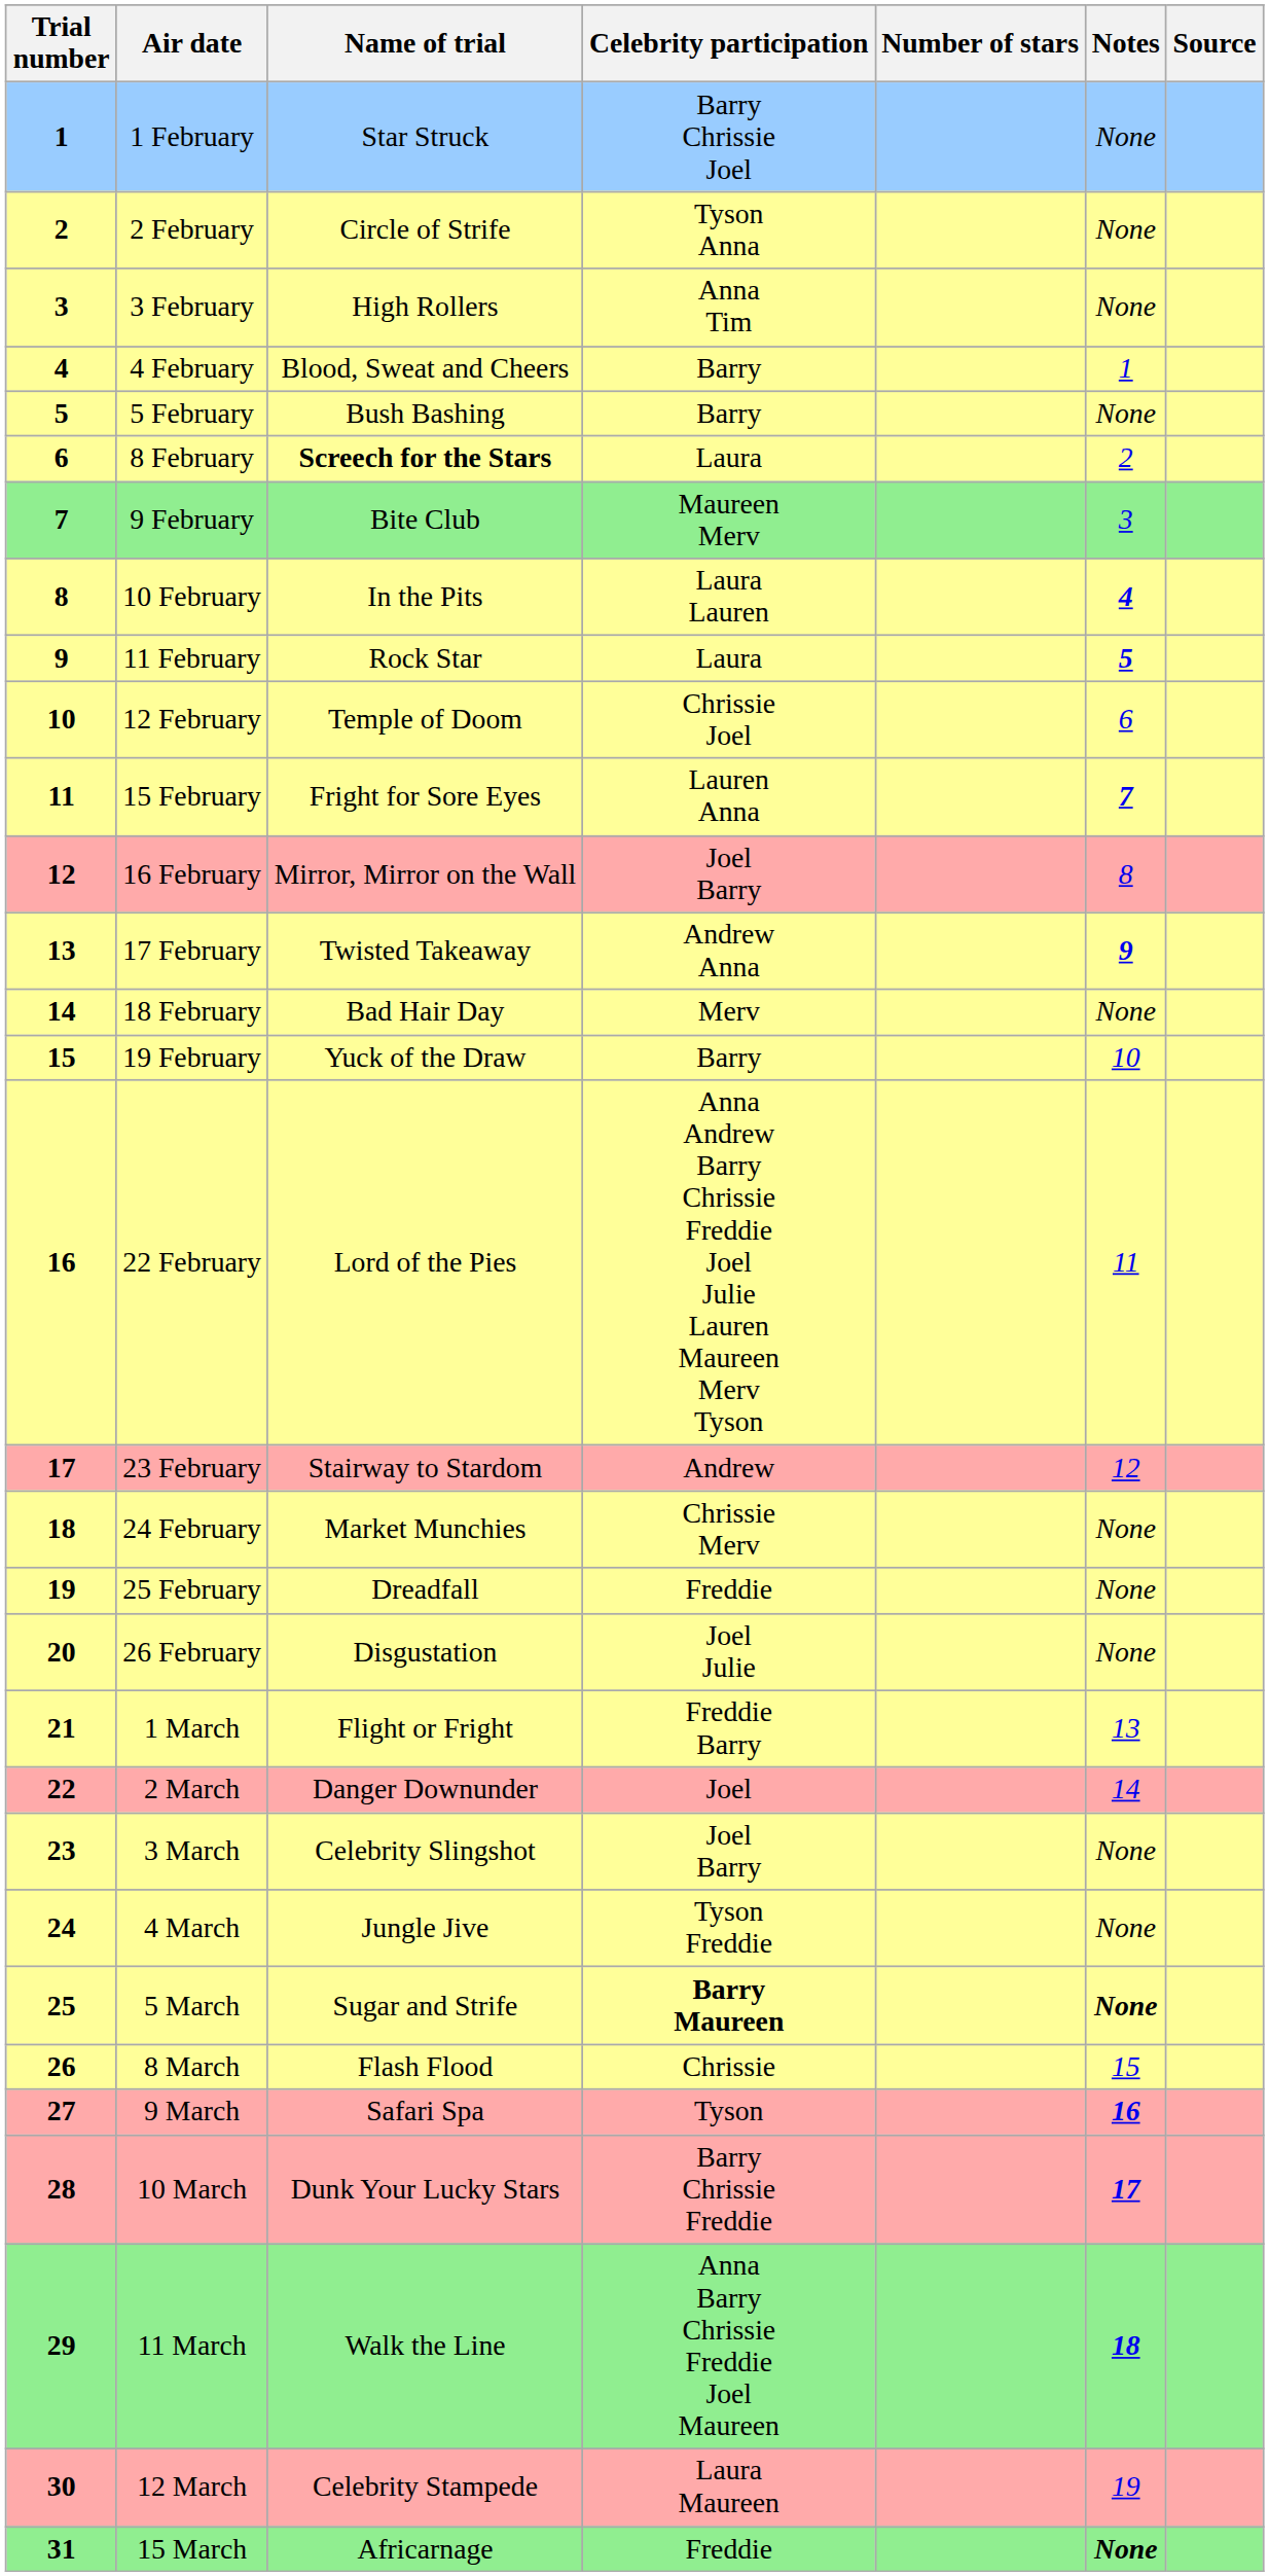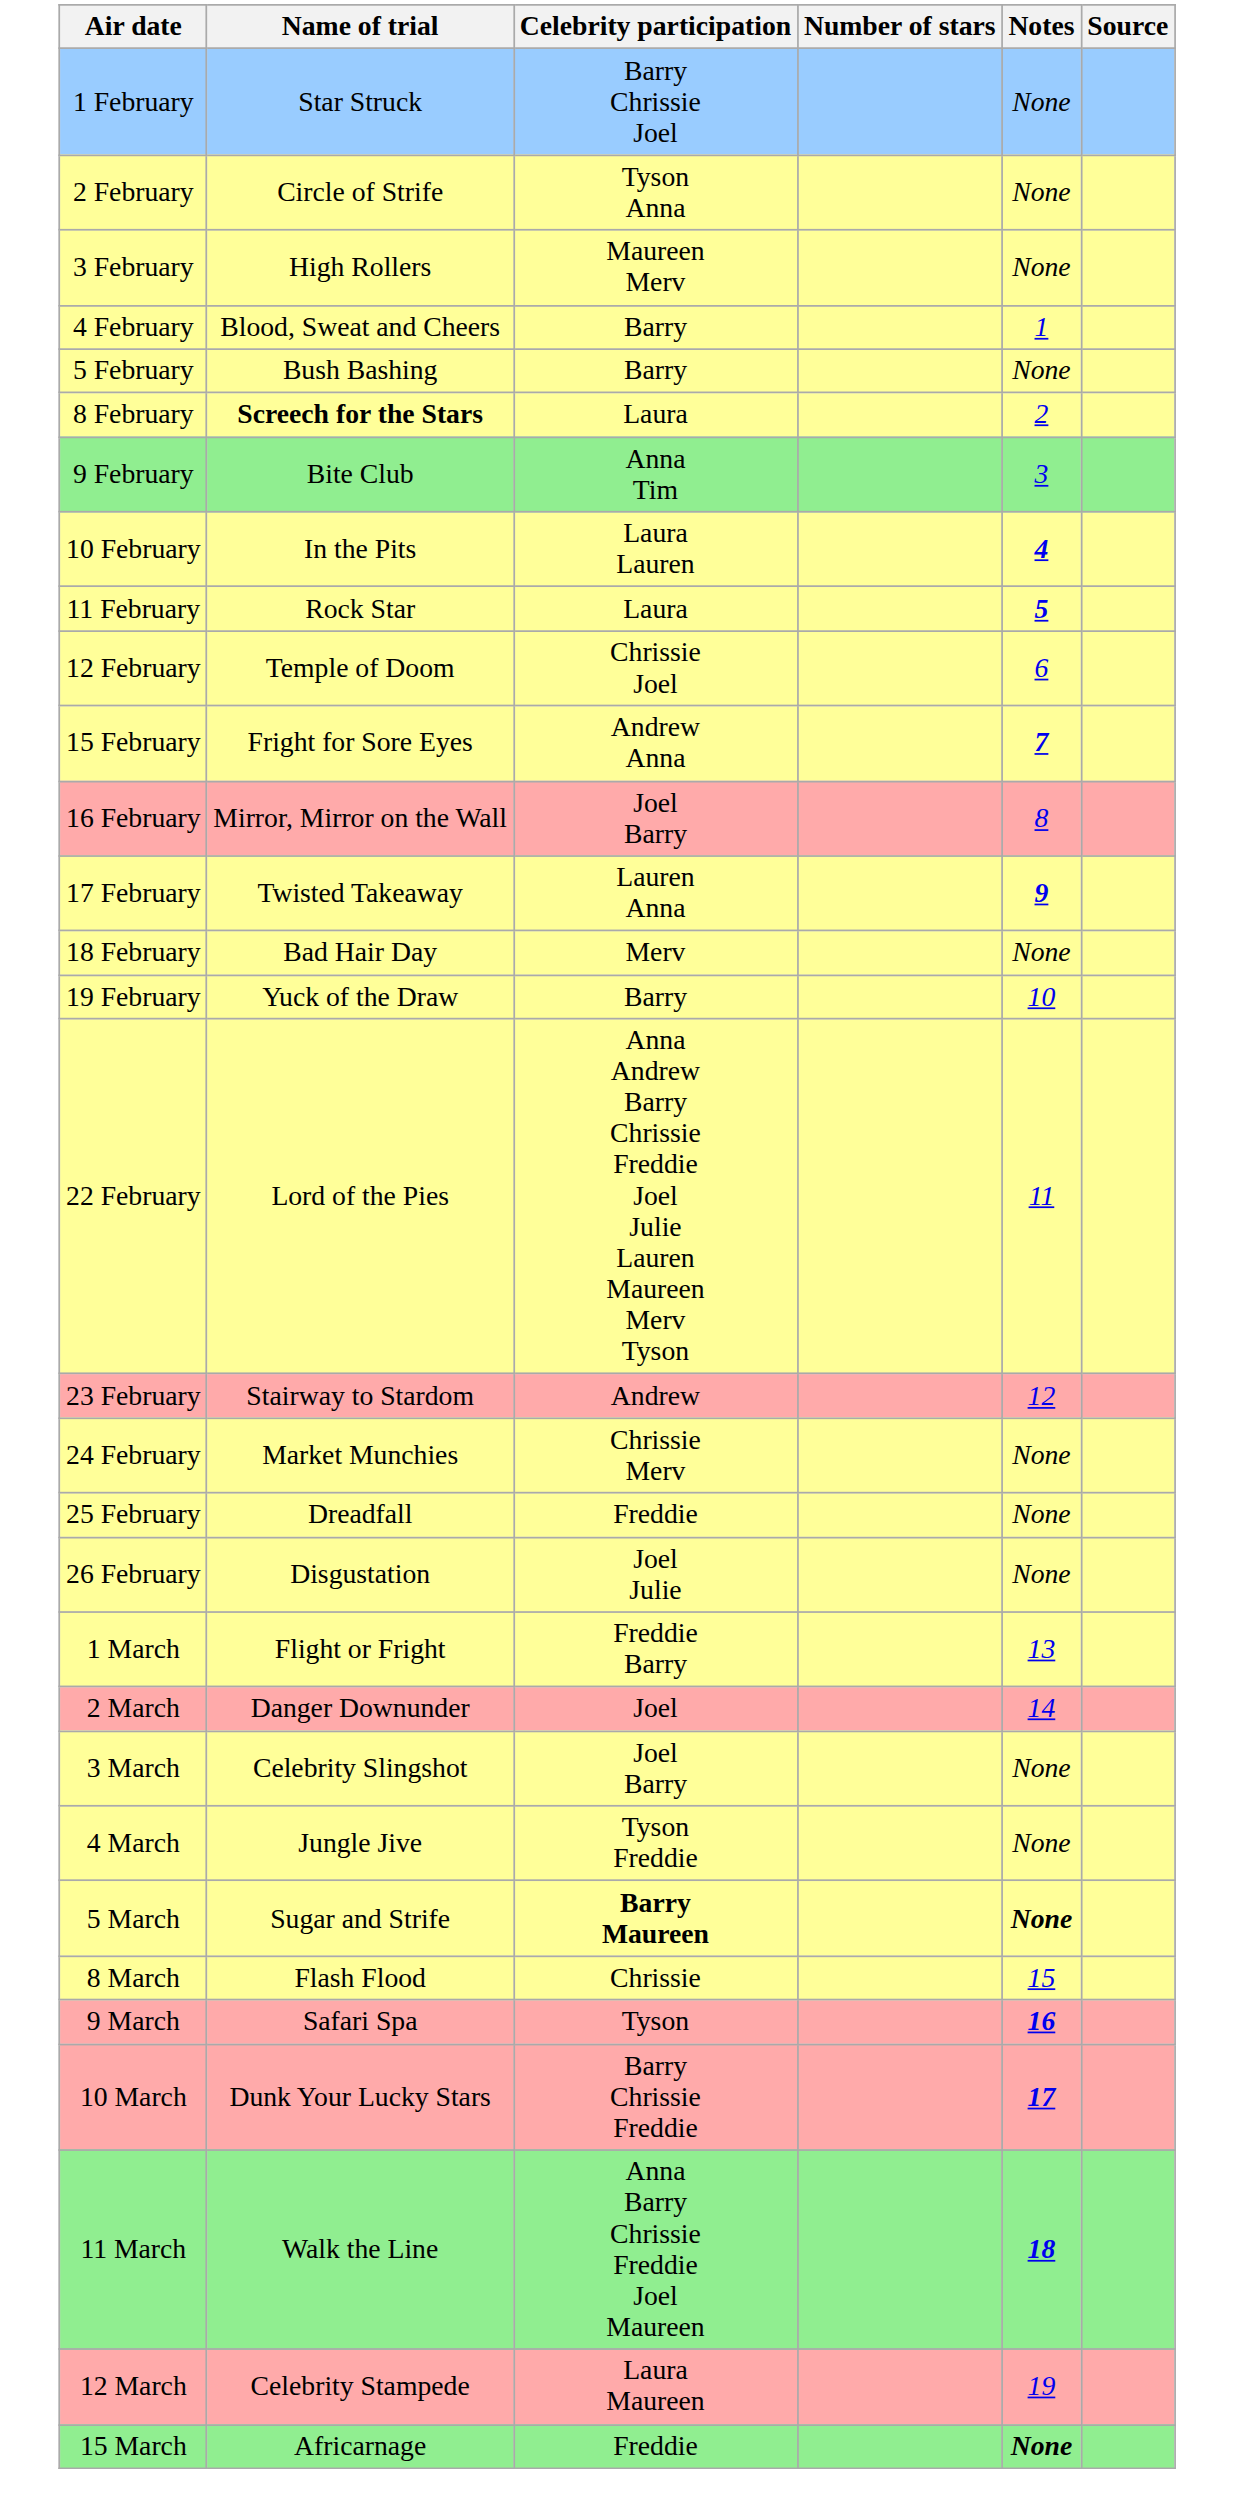- column: Trial number | 1 | 2 | 3 | 4 | 5 | 6 | 7 | 8 | 9 | 10 | 11 | 12 | 13 | 14 | 15 | 16 | 17 | 18 | 19 | 20 | 21 | 22 | 23 | 24 | 25 | 26 | 27 | 28 | 29 | 30 | 31
3 February | Celebrity participation: Anna Tim -> Maureen Merv
9 February | Celebrity participation: Maureen Merv -> Anna Tim
15 February | Celebrity participation: Lauren Anna -> Andrew Anna
17 February | Celebrity participation: Andrew Anna -> Lauren Anna
